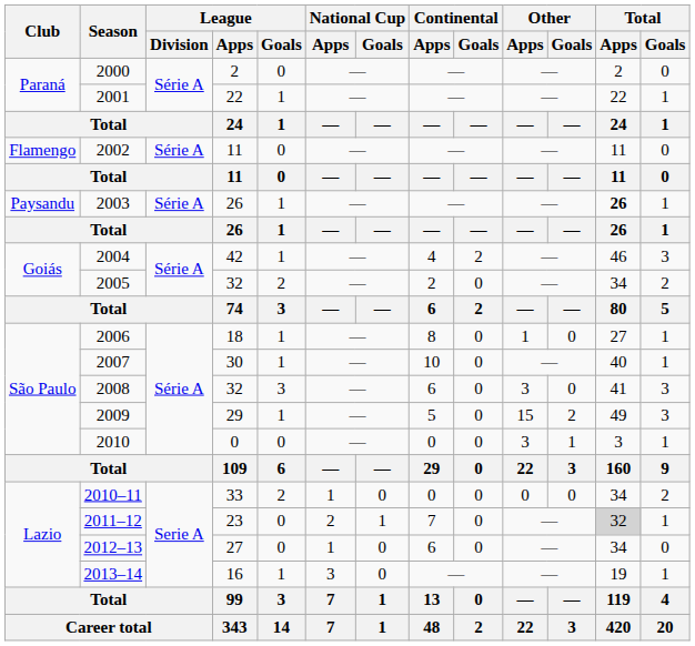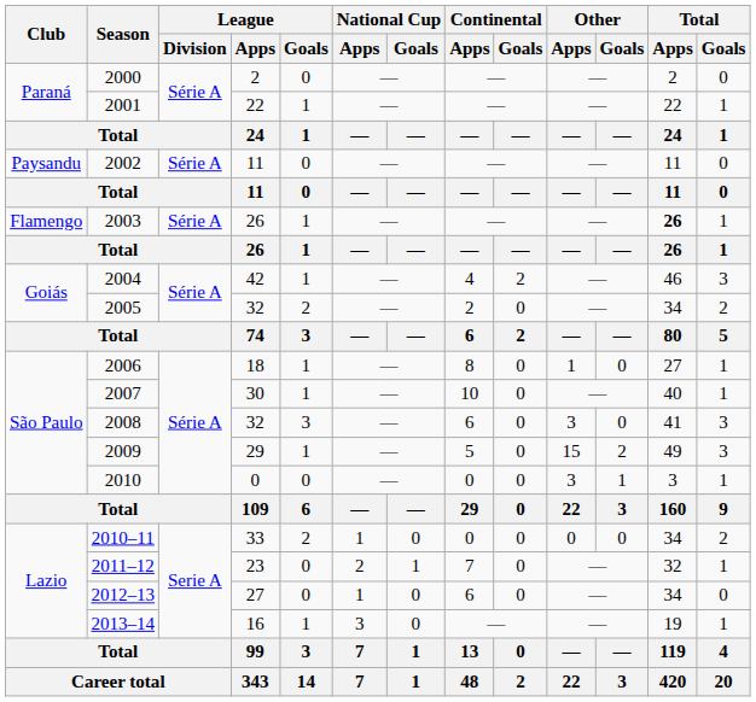2002 | Club: Flamengo -> Paysandu
2003 | Club: Paysandu -> Flamengo
2011–12 | Total / Apps: lightgrey background -> no background
